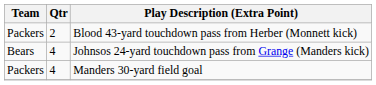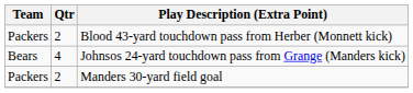Manders 30-yard field goal | Qtr: 4 -> 2
